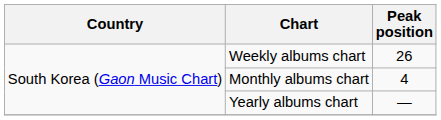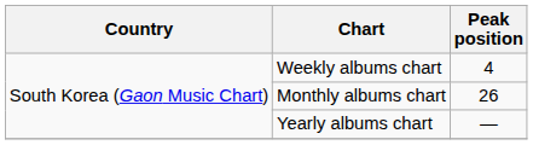Weekly albums chart | Peak position: 26 -> 4
Monthly albums chart | Peak position: 4 -> 26
